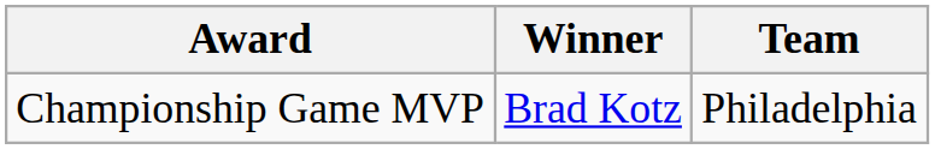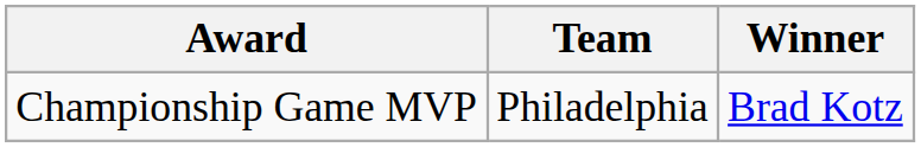columns swapped: Winner <-> Team
